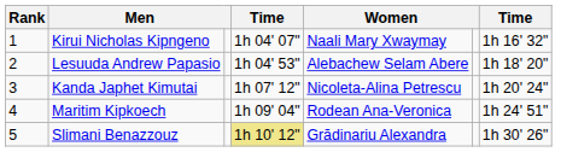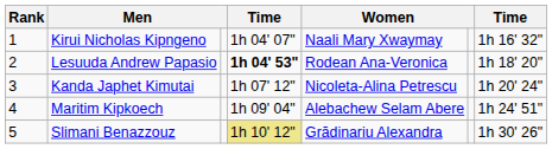Lesuuda Andrew Papasio | column 4: normal -> bold
Lesuuda Andrew Papasio | column 5: Alebachew Selam Abere -> Rodean Ana-Veronica
Maritim Kipkoech | column 5: Rodean Ana-Veronica -> Alebachew Selam Abere
